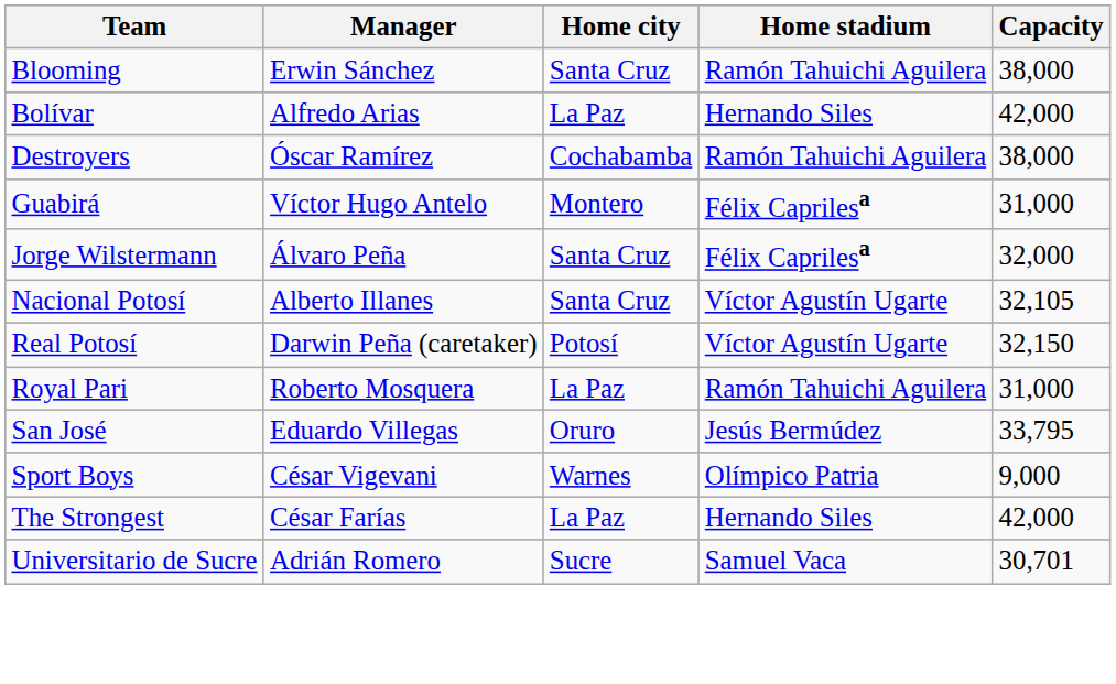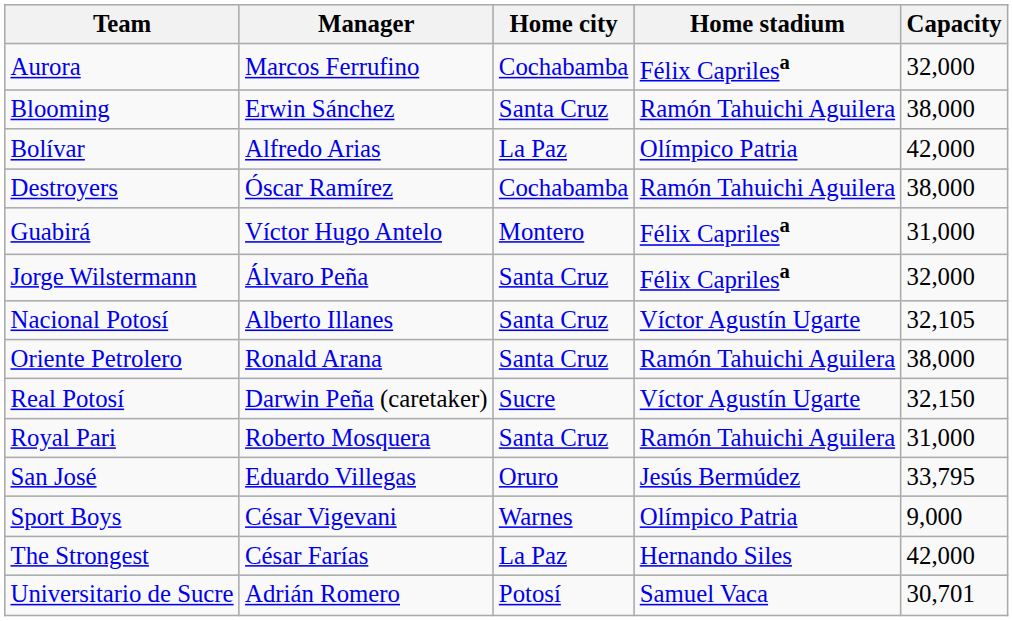+ row: Aurora | Marcos Ferrufino | Cochabamba | Félix Caprilesa | 32,000
Bolívar | Home stadium: Hernando Siles -> Olímpico Patria
+ row: Oriente Petrolero | Ronald Arana | Santa Cruz | Ramón Tahuichi Aguilera | 38,000
Real Potosí | Home city: Potosí -> Sucre
Royal Pari | Home city: La Paz -> Santa Cruz
Universitario de Sucre | Home city: Sucre -> Potosí
